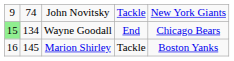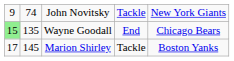Wayne Goodall | column 2: 134 -> 135
Marion Shirley | column 1: 16 -> 17
